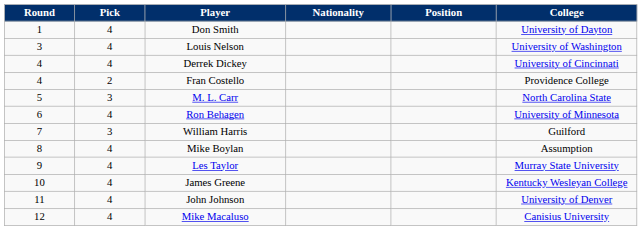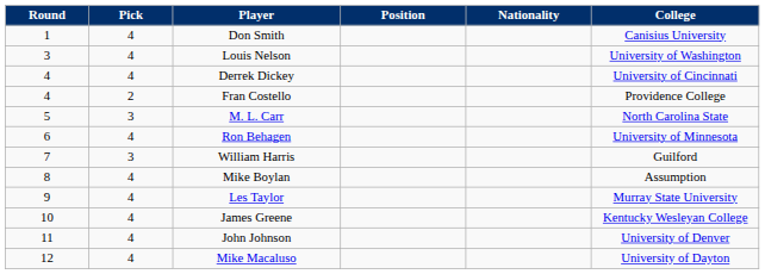columns swapped: Position <-> Nationality
Don Smith | College: University of Dayton -> Canisius University
Mike Macaluso | College: Canisius University -> University of Dayton
